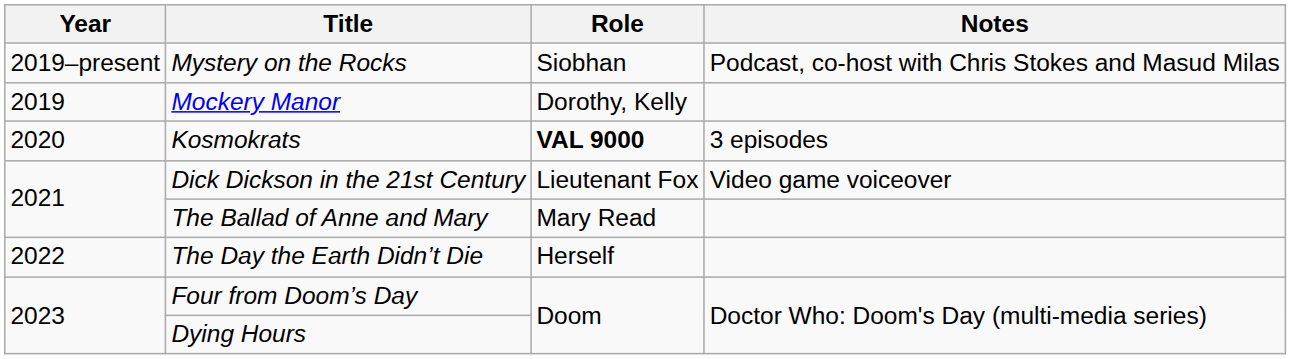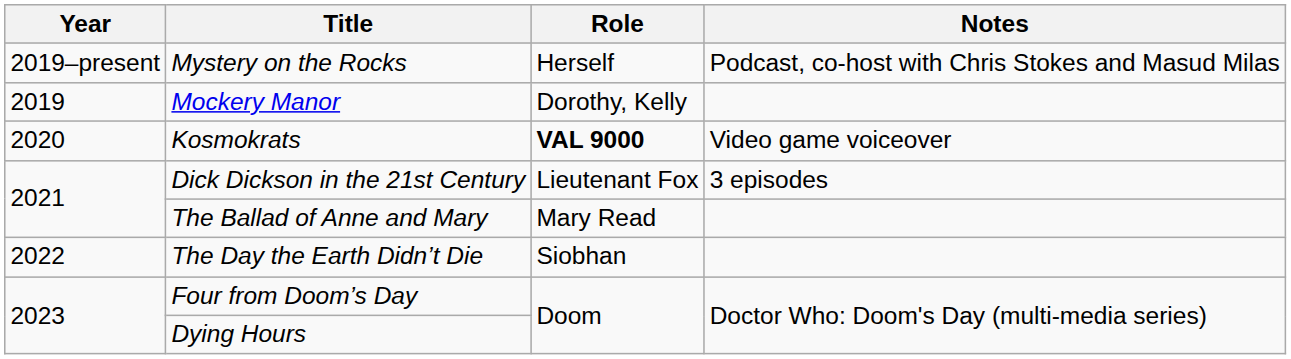Mystery on the Rocks | Role: Siobhan -> Herself
Kosmokrats | Notes: 3 episodes -> Video game voiceover
Dick Dickson in the 21st Century | Notes: Video game voiceover -> 3 episodes
The Day the Earth Didn’t Die | Role: Herself -> Siobhan
